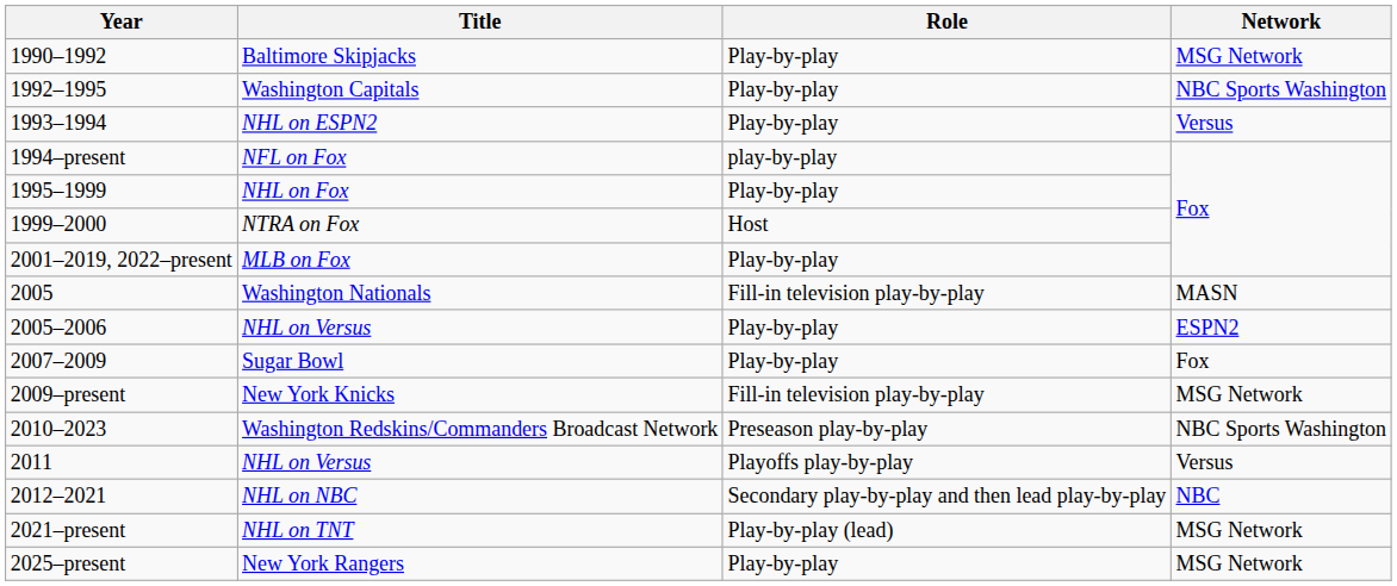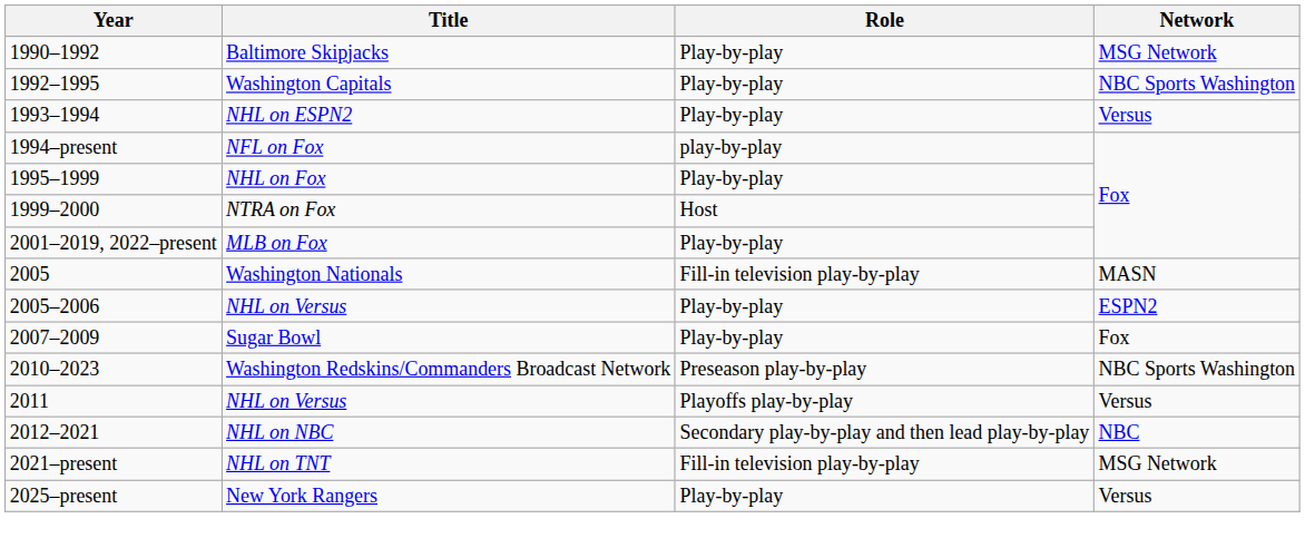- row: 2009–present | New York Knicks | Fill-in television play-by-play | MSG Network
NHL on TNT | Role: Play-by-play (lead) -> Fill-in television play-by-play
New York Rangers | Network: MSG Network -> Versus
